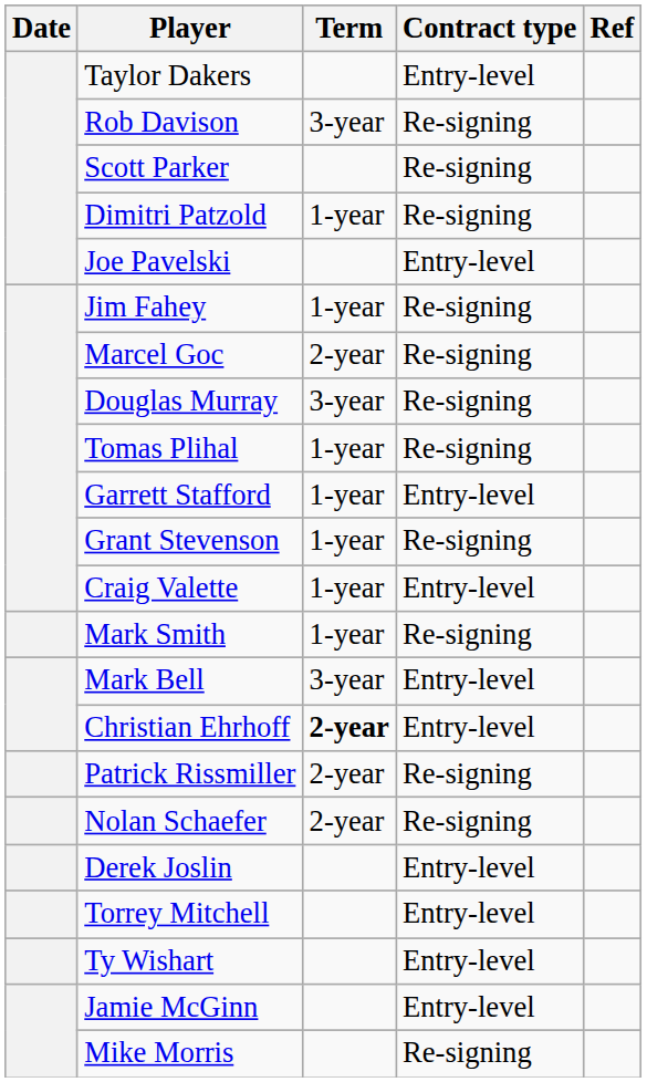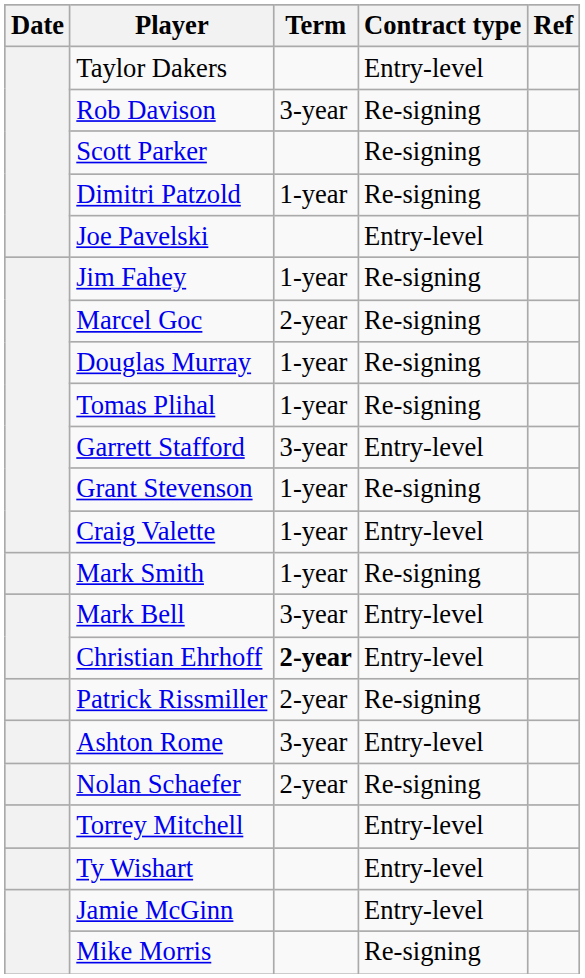Douglas Murray | Term: 3-year -> 1-year
Garrett Stafford | Term: 1-year -> 3-year
+ row: Ashton Rome | 3-year | Entry-level
- row: Derek Joslin | Entry-level
